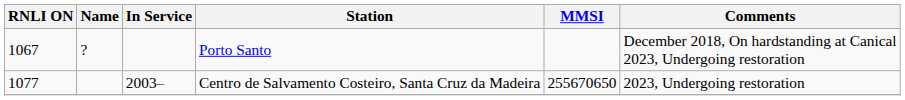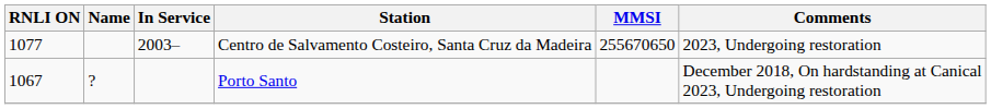rows swapped: Porto Santo <-> Centro de Salvamento Costeiro, Santa Cruz da Madeira
